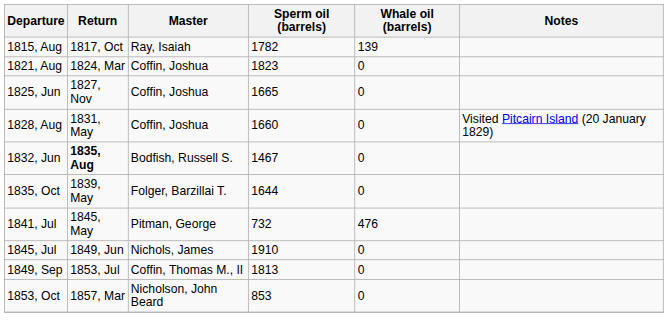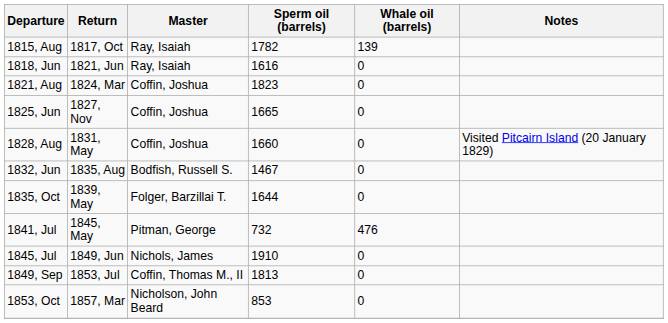+ row: 1818, Jun | 1821, Jun | Ray, Isaiah | 1616 | 0
1832, Jun | Return: bold -> normal
